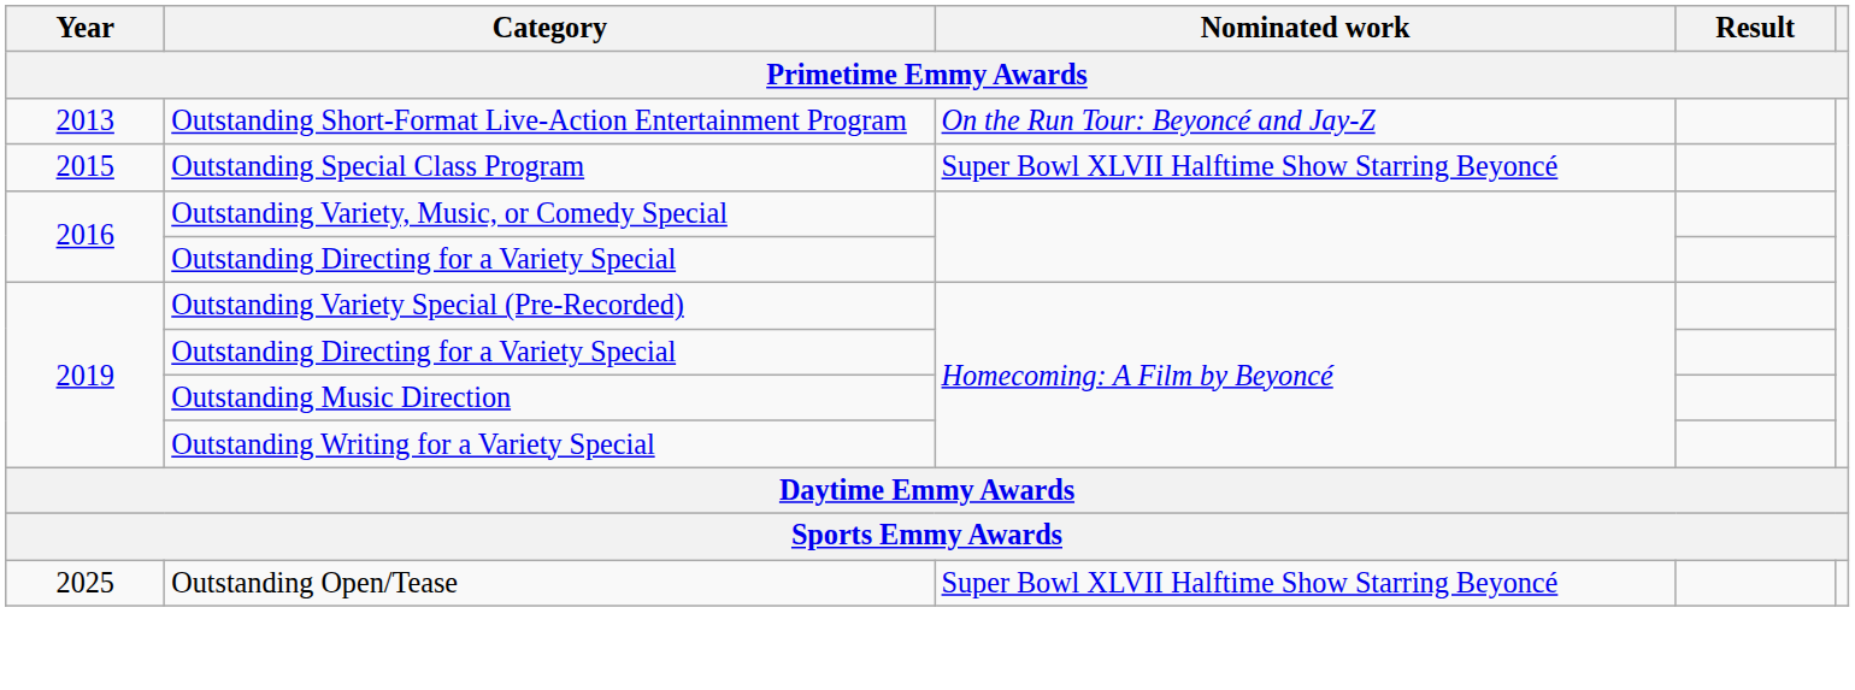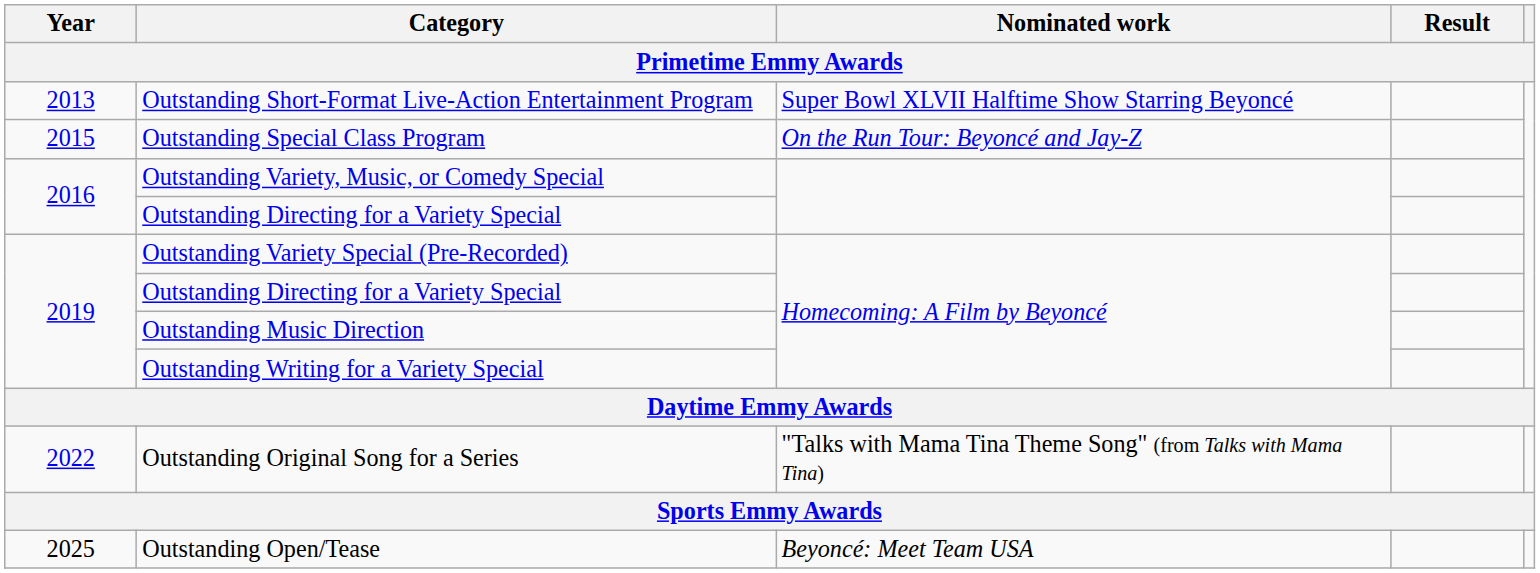Outstanding Short-Format Live-Action Entertainment Program | Nominated work: On the Run Tour: Beyoncé and Jay-Z -> Super Bowl XLVII Halftime Show Starring Beyoncé
Outstanding Special Class Program | Nominated work: Super Bowl XLVII Halftime Show Starring Beyoncé -> On the Run Tour: Beyoncé and Jay-Z
+ row: 2022 | Outstanding Original Song for a Series | "Talks with Mama Tina Theme Song" (from Talks with Mama Tina)
Outstanding Open/Tease | Nominated work: Super Bowl XLVII Halftime Show Starring Beyoncé -> Beyoncé: Meet Team USA
